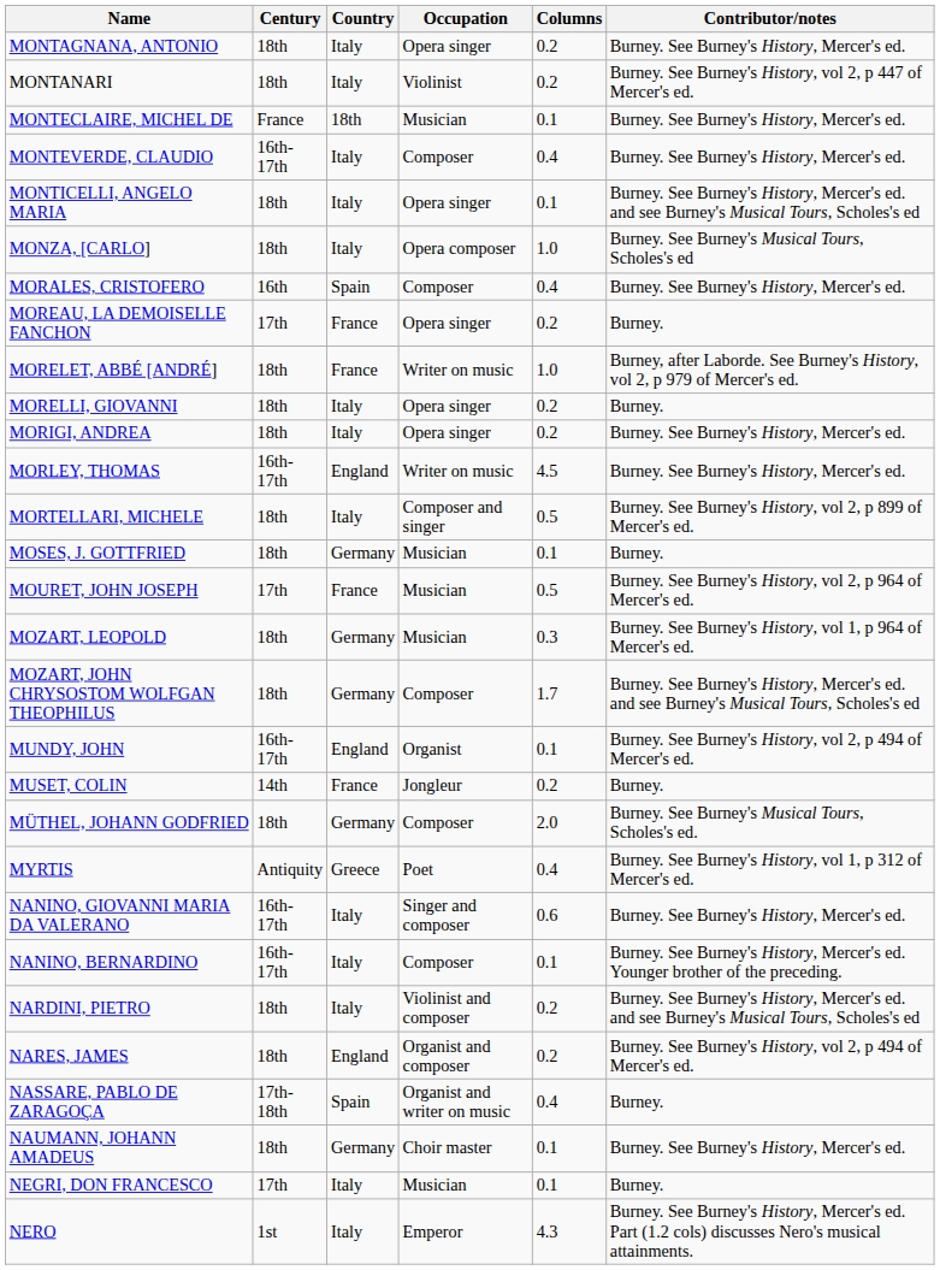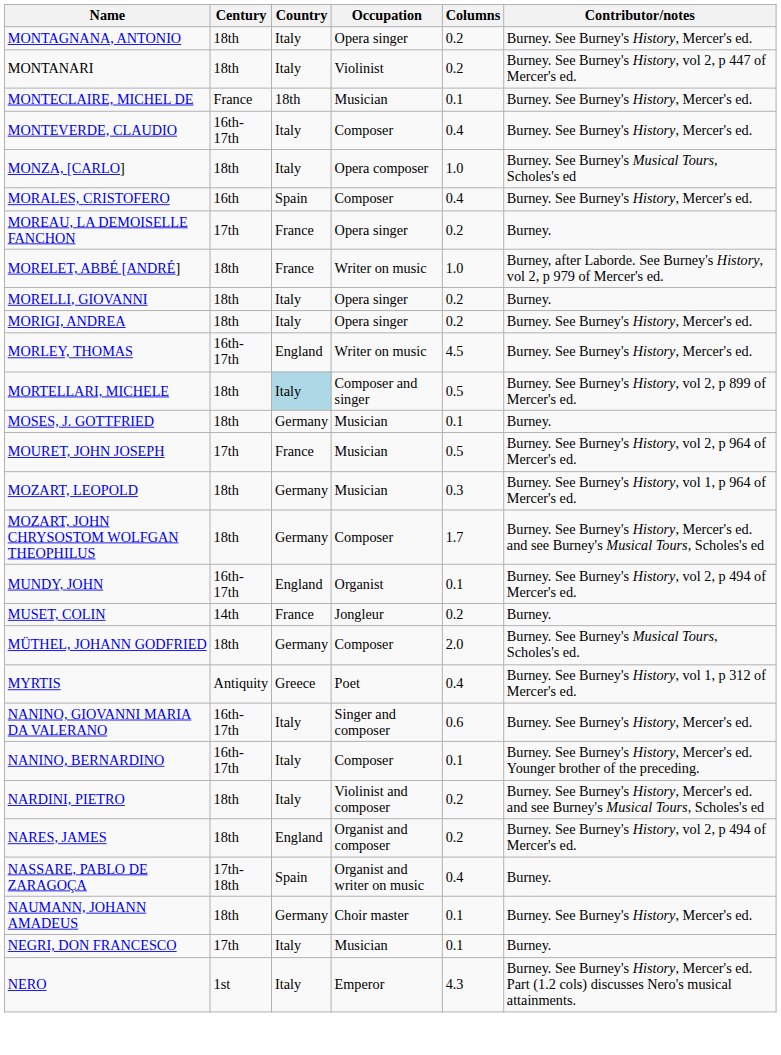- row: MONTICELLI, ANGELO MARIA | 18th | Italy | Opera singer | 0.1 | Burney. See Burney's History, Mercer's ed. and see Burney's Musical Tours, Scholes's ed
MORTELLARI, MICHELE | Country: no background -> lightblue background
